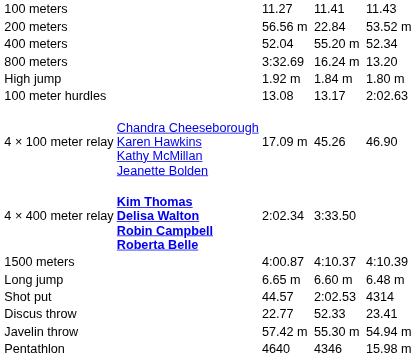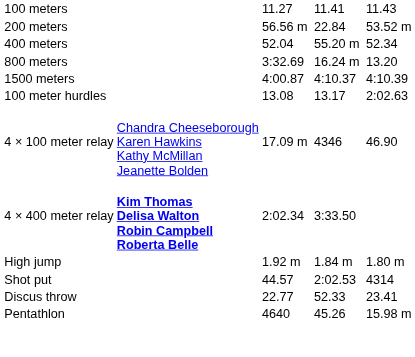rows swapped: 1500 meters <-> High jump
4 × 100 meter relay | column 5: 45.26 -> 4346
- row: Long jump | 6.65 m | 6.60 m | 6.48 m
- row: Javelin throw | 57.42 m | 55.30 m | 54.94 m
Pentathlon | column 5: 4346 -> 45.26
